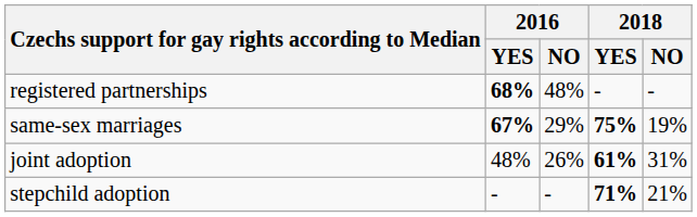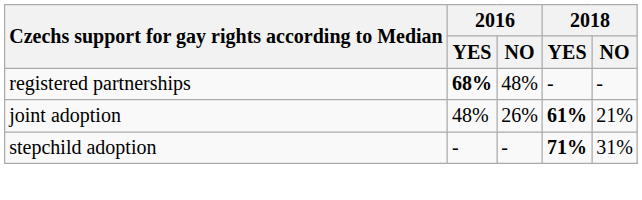- row: same-sex marriages | 67% | 29% | 75% | 19%
joint adoption | 2018 / NO: 31% -> 21%
stepchild adoption | 2018 / NO: 21% -> 31%
